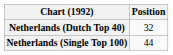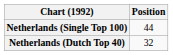rows swapped: Netherlands (Dutch Top 40) <-> Netherlands (Single Top 100)
